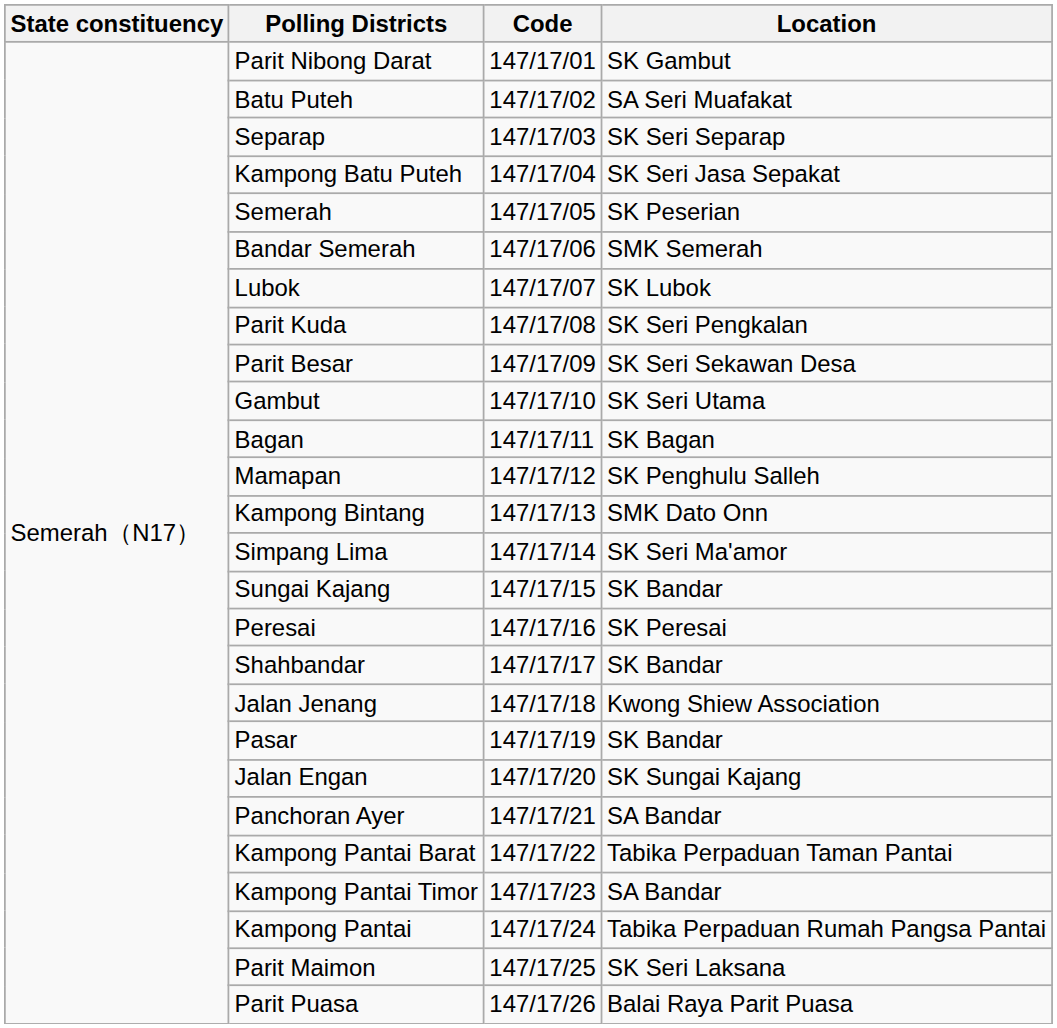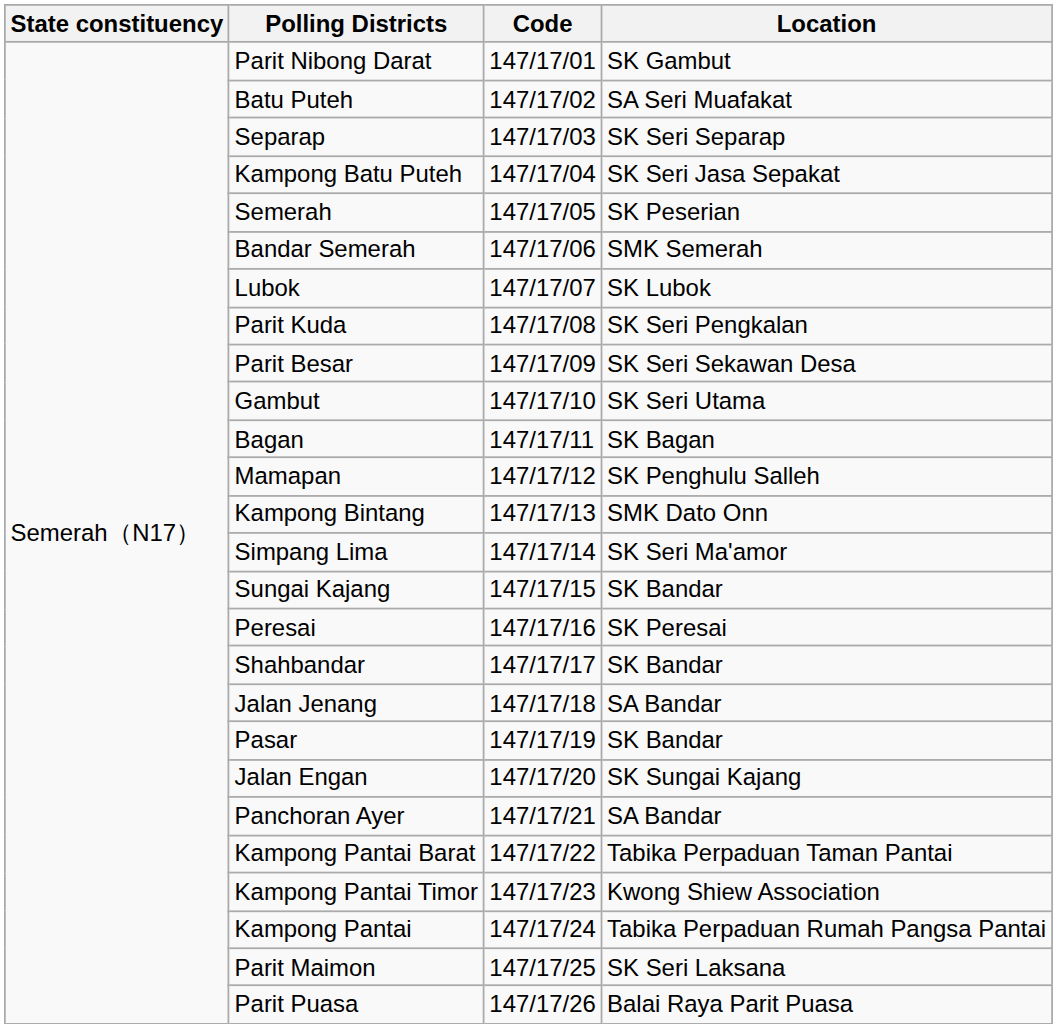Jalan Jenang | Location: Kwong Shiew Association -> SA Bandar
Kampong Pantai Timor | Location: SA Bandar -> Kwong Shiew Association
